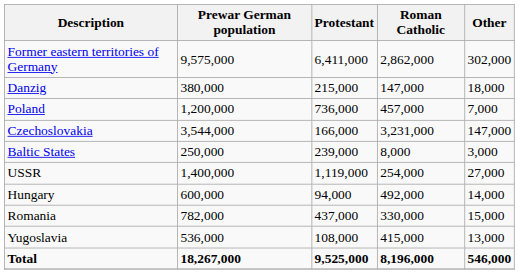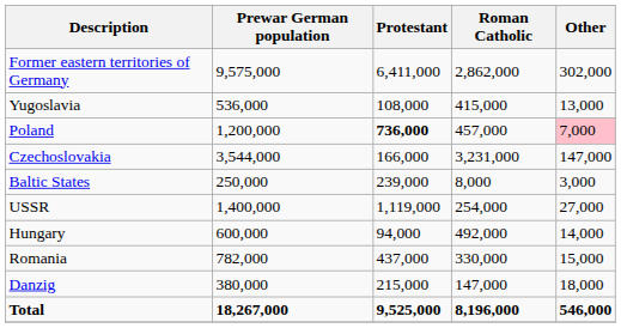rows swapped: Danzig <-> Yugoslavia
Poland | Protestant: normal -> bold
Poland | Other: no background -> pink background
